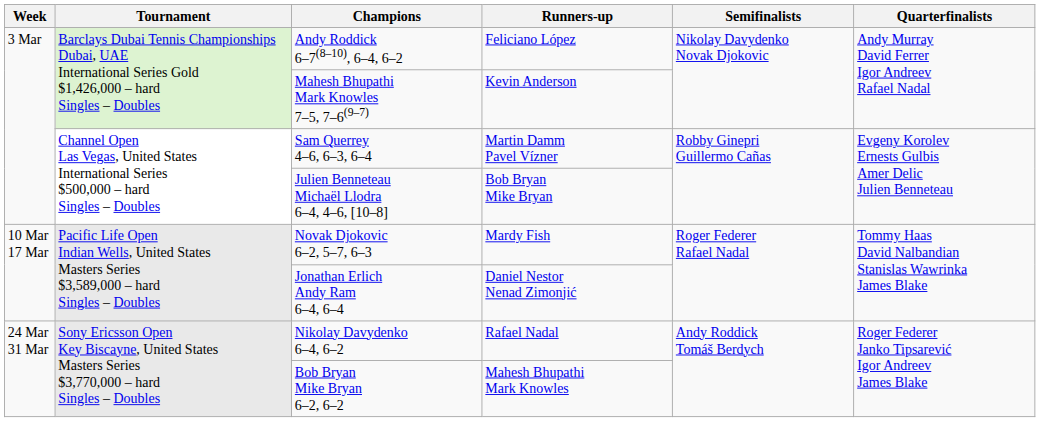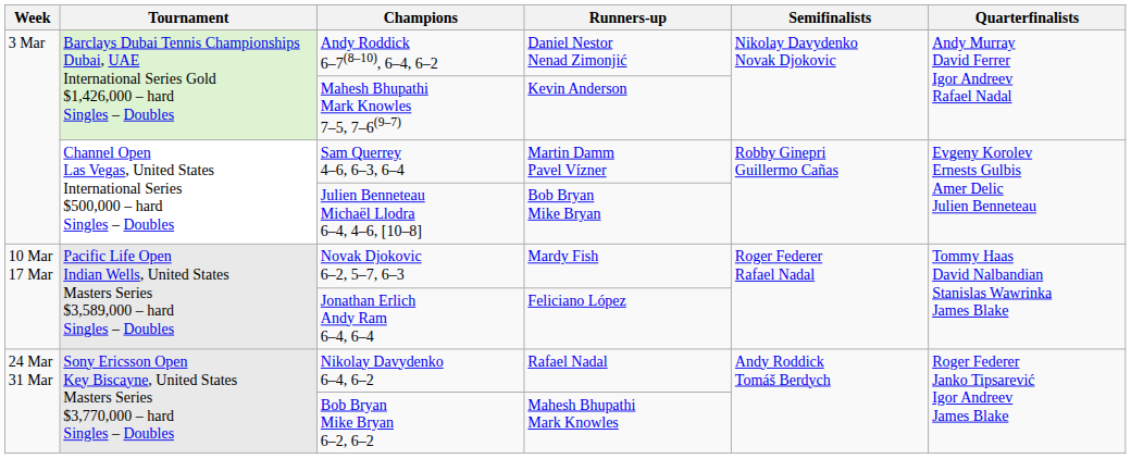Andy Roddick 6–7(8–10), 6–4, 6–2 | Runners-up: Feliciano López -> Daniel Nestor Nenad Zimonjić
Jonathan Erlich Andy Ram 6–4, 6–4 | Runners-up: Daniel Nestor Nenad Zimonjić -> Feliciano López
